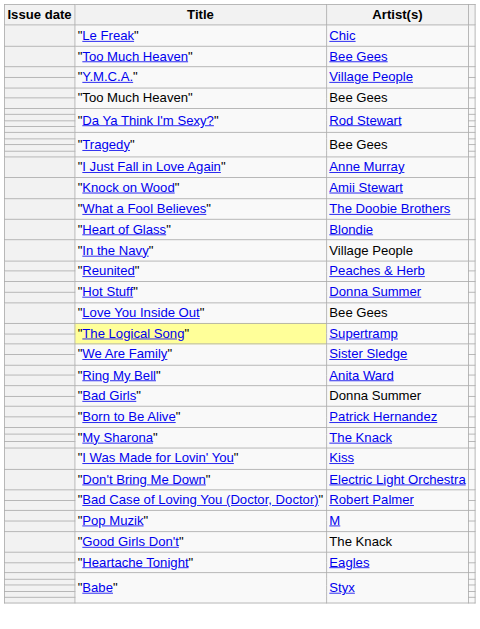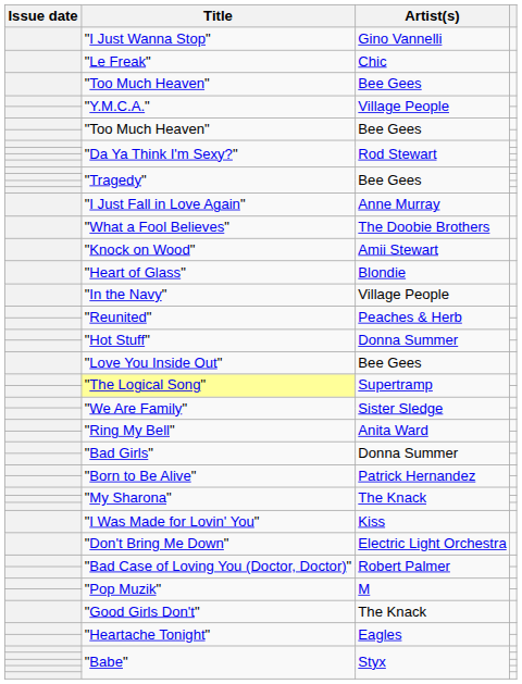+ row: "I Just Wanna Stop" | Gino Vannelli
rows swapped: "What a Fool Believes" <-> "Knock on Wood"
